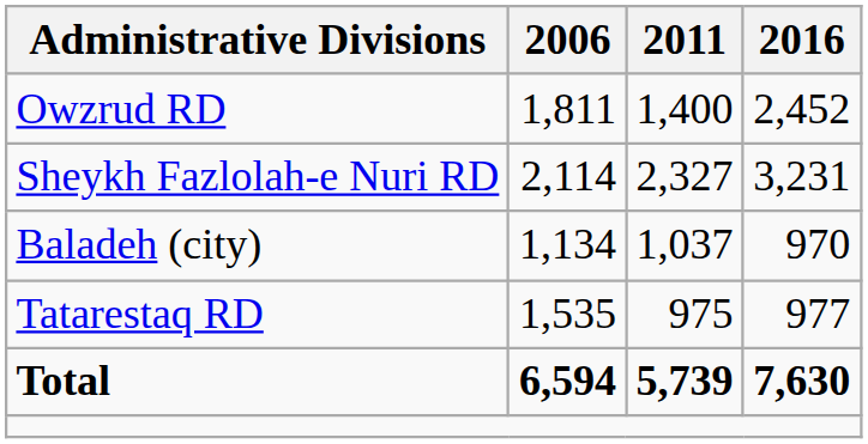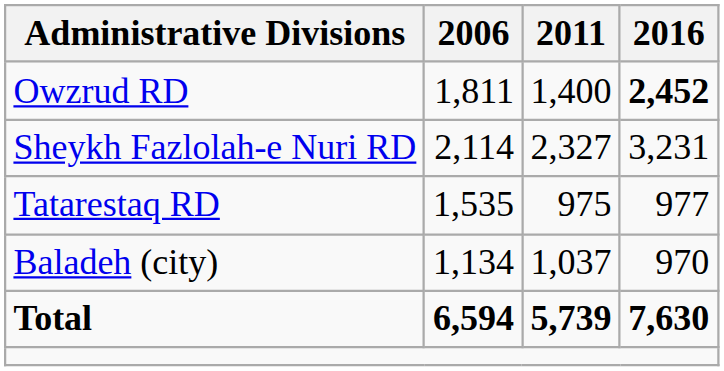Owzrud RD | 2016: normal -> bold
rows swapped: Tatarestaq RD <-> Baladeh (city)
